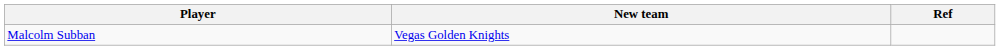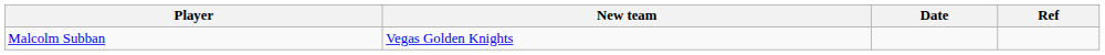+ column: Date
